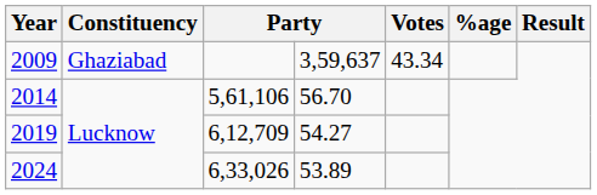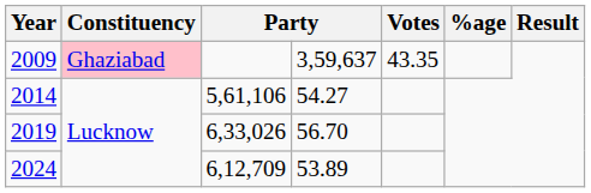2009 | Constituency: no background -> pink background
2009 | Votes: 43.34 -> 43.35
2014 | column 4: 56.70 -> 54.27
2019 | column 3: 6,12,709 -> 6,33,026
2019 | column 4: 54.27 -> 56.70
2024 | column 3: 6,33,026 -> 6,12,709
